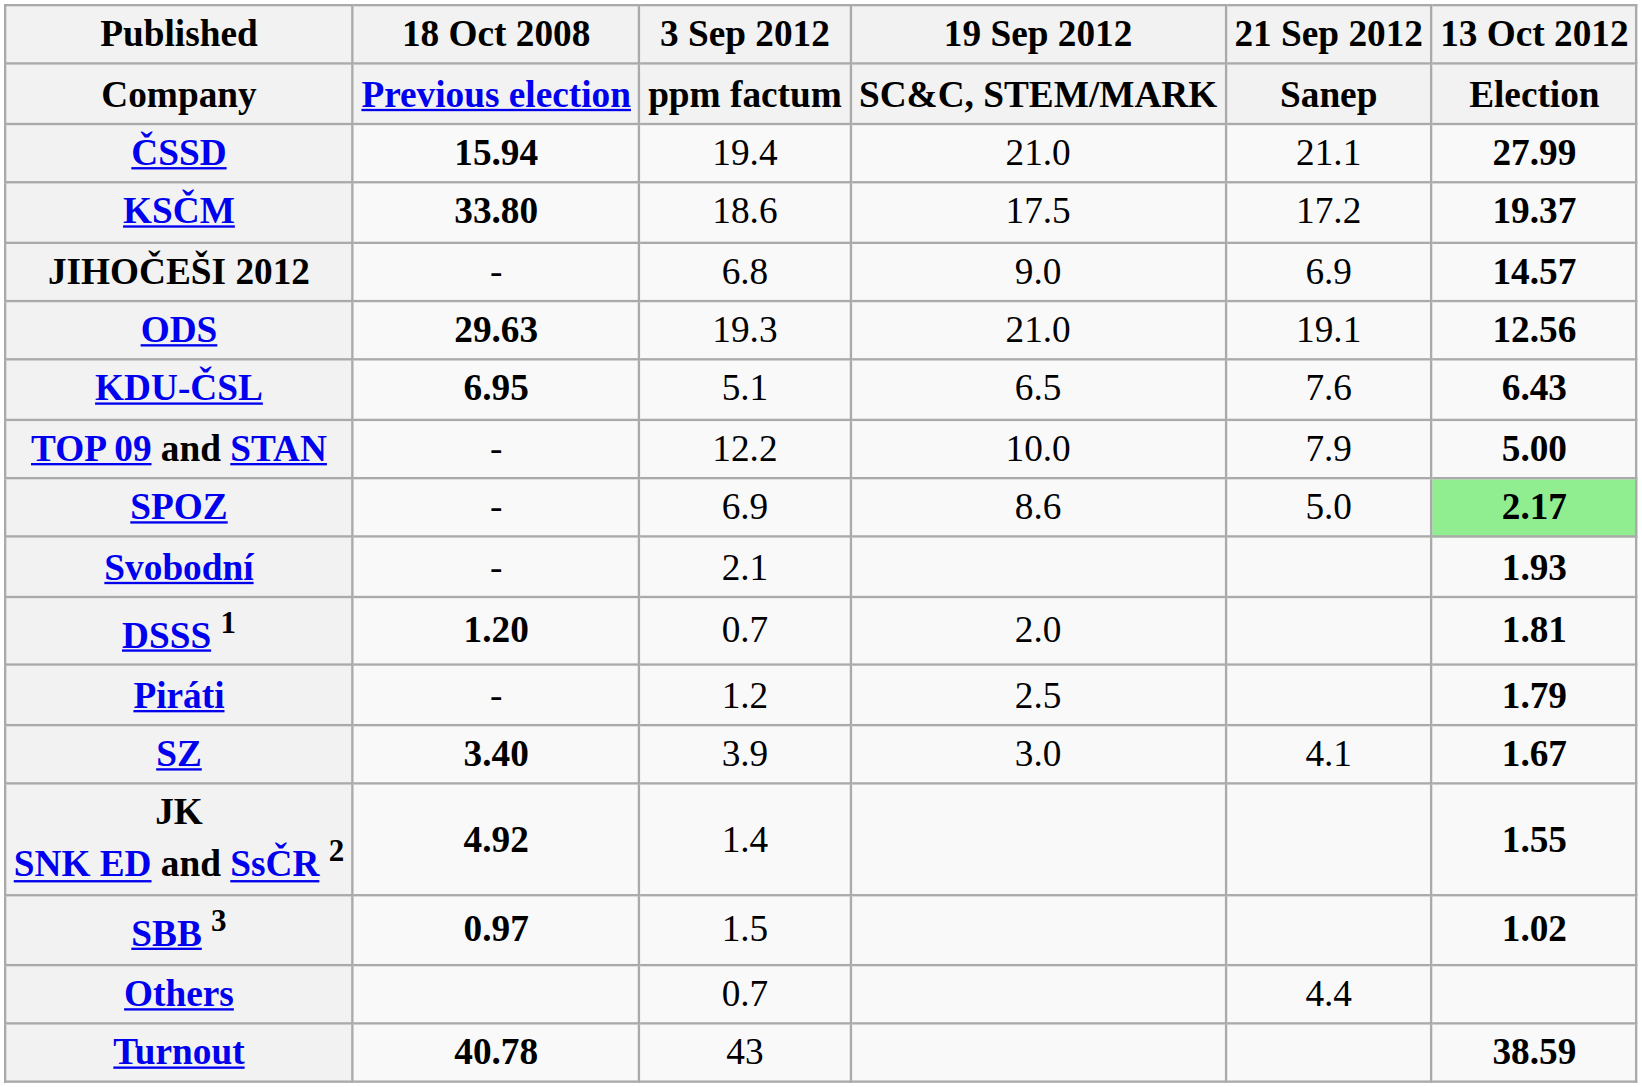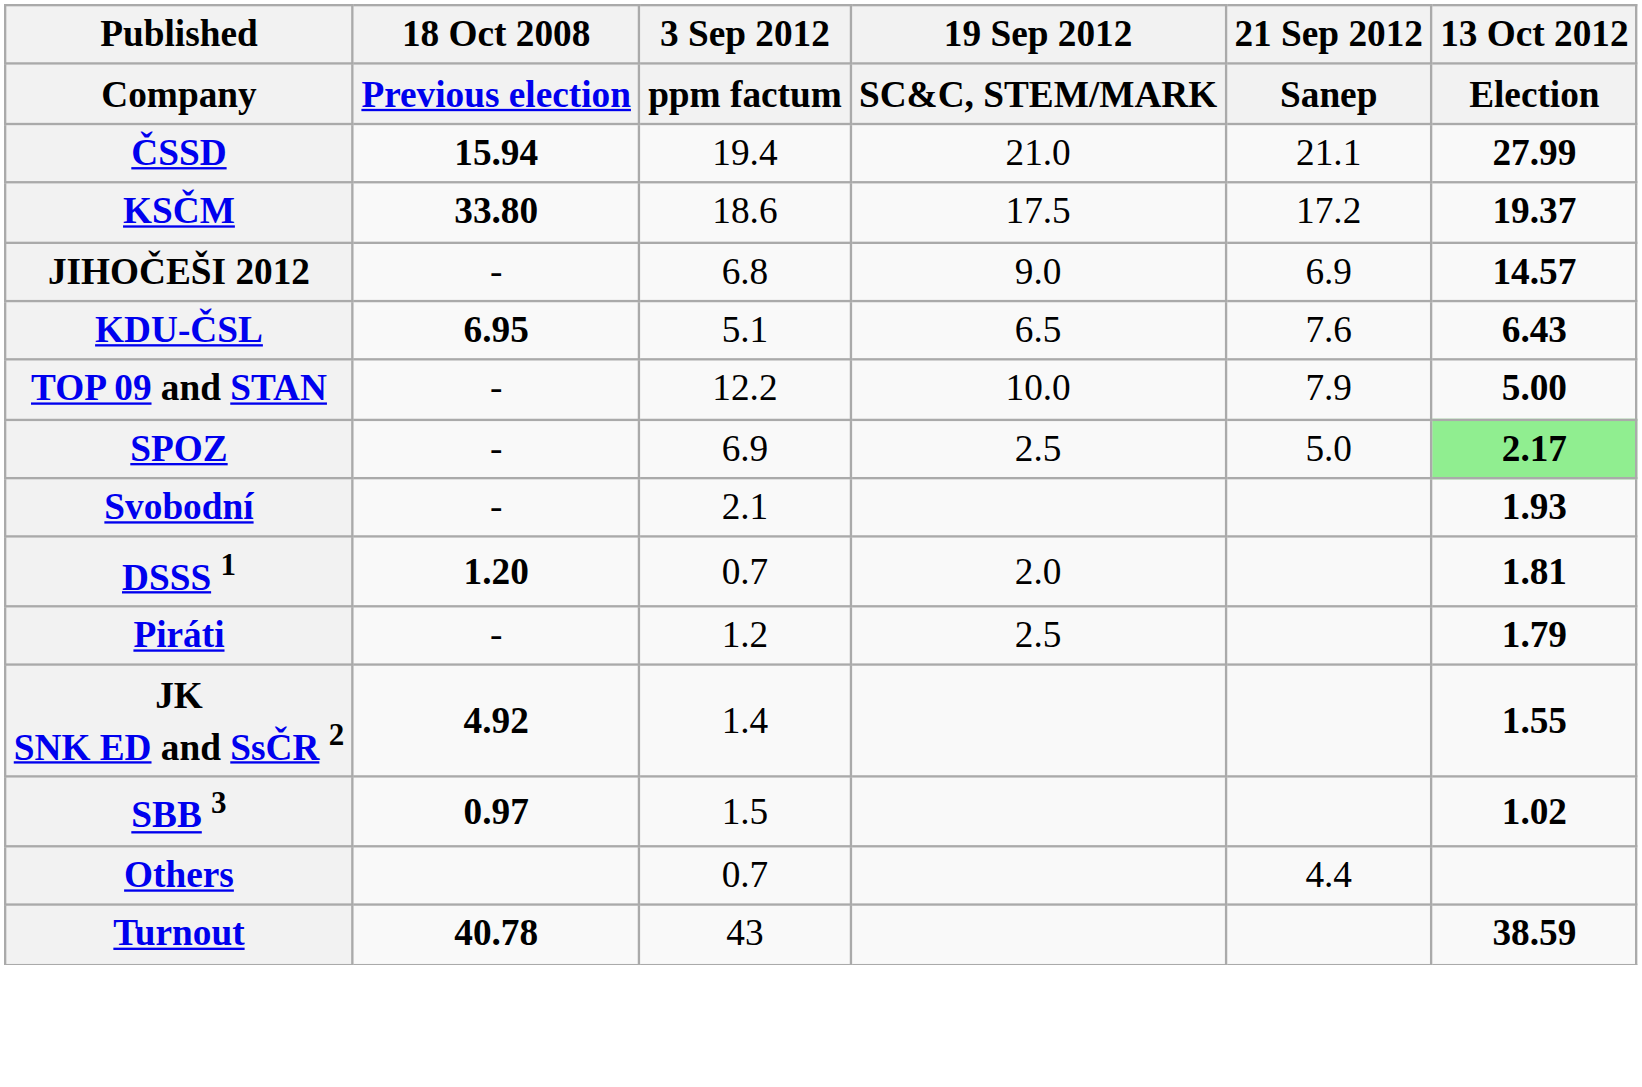- row: ODS | 29.63 | 19.3 | 21.0 | 19.1 | 12.56
SPOZ | 19 Sep 2012 / SC&C, STEM/MARK: 8.6 -> 2.5
- row: SZ | 3.40 | 3.9 | 3.0 | 4.1 | 1.67
